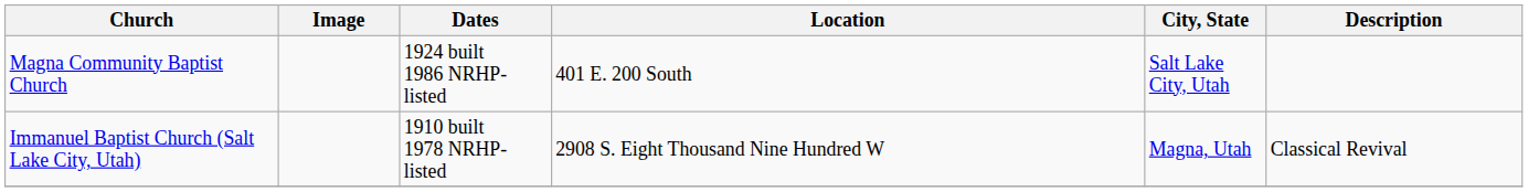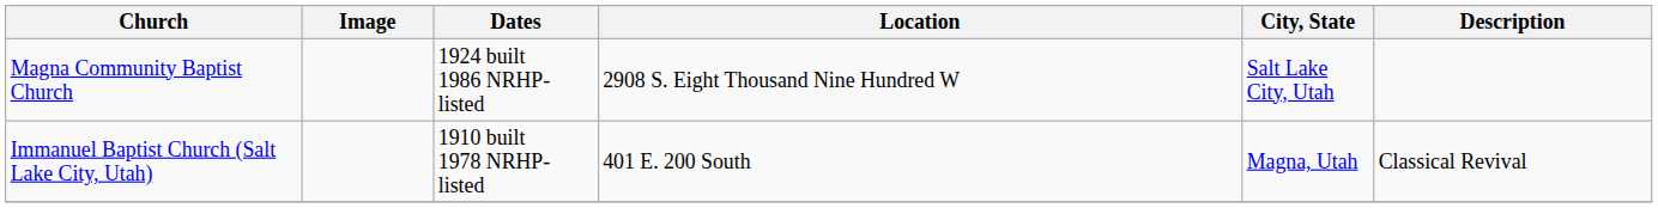Magna Community Baptist Church | Location: 401 E. 200 South -> 2908 S. Eight Thousand Nine Hundred W
Immanuel Baptist Church (Salt Lake City, Utah) | Location: 2908 S. Eight Thousand Nine Hundred W -> 401 E. 200 South
